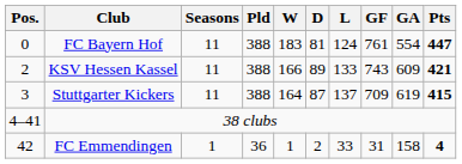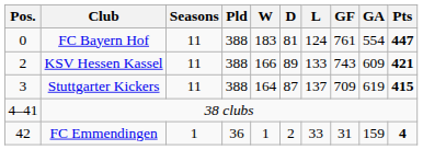FC Emmendingen | GA: 158 -> 159
